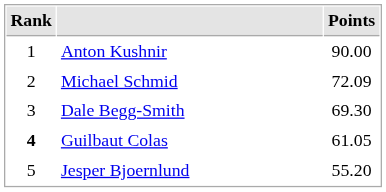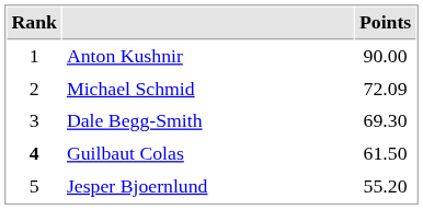Guilbaut Colas | Points: 61.05 -> 61.50
